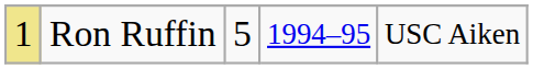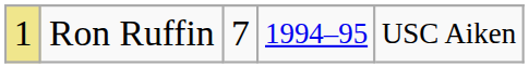Ron Ruffin | column 3: 5 -> 7
